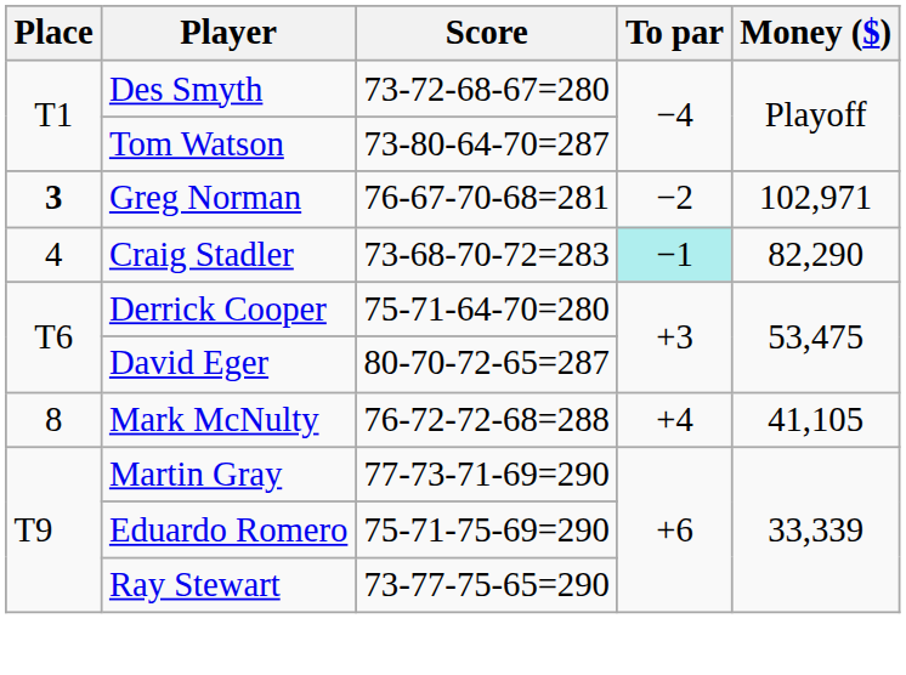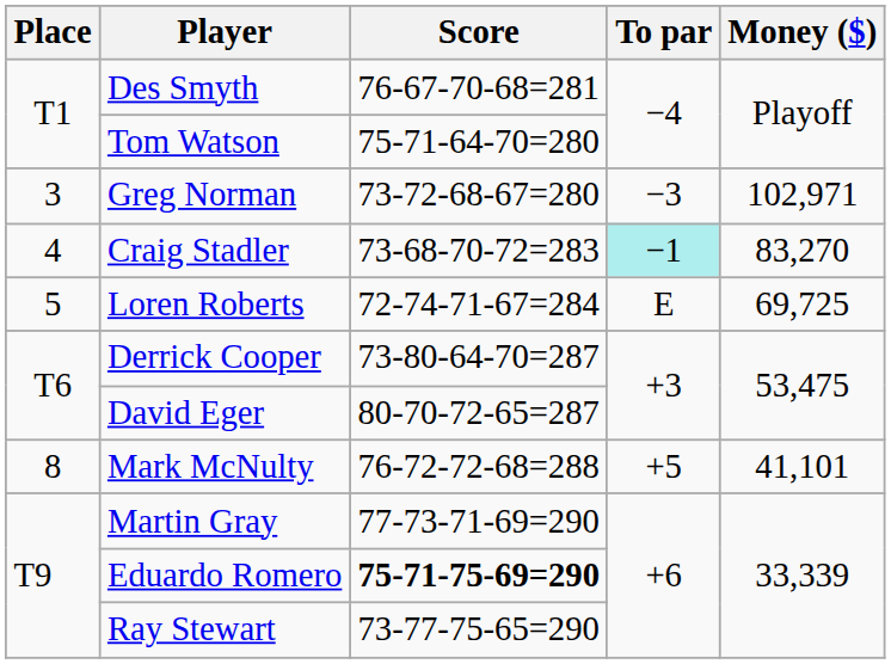Des Smyth | Score: 73-72-68-67=280 -> 76-67-70-68=281
Tom Watson | Score: 73-80-64-70=287 -> 75-71-64-70=280
Greg Norman | Place: bold -> normal
Greg Norman | Score: 76-67-70-68=281 -> 73-72-68-67=280
Greg Norman | To par: −2 -> −3
Craig Stadler | Money ($): 82,290 -> 83,270
+ row: 5 | Loren Roberts | 72-74-71-67=284 | E | 69,725
Derrick Cooper | Score: 75-71-64-70=280 -> 73-80-64-70=287
Mark McNulty | To par: +4 -> +5
Mark McNulty | Money ($): 41,105 -> 41,101
Eduardo Romero | Score: normal -> bold
